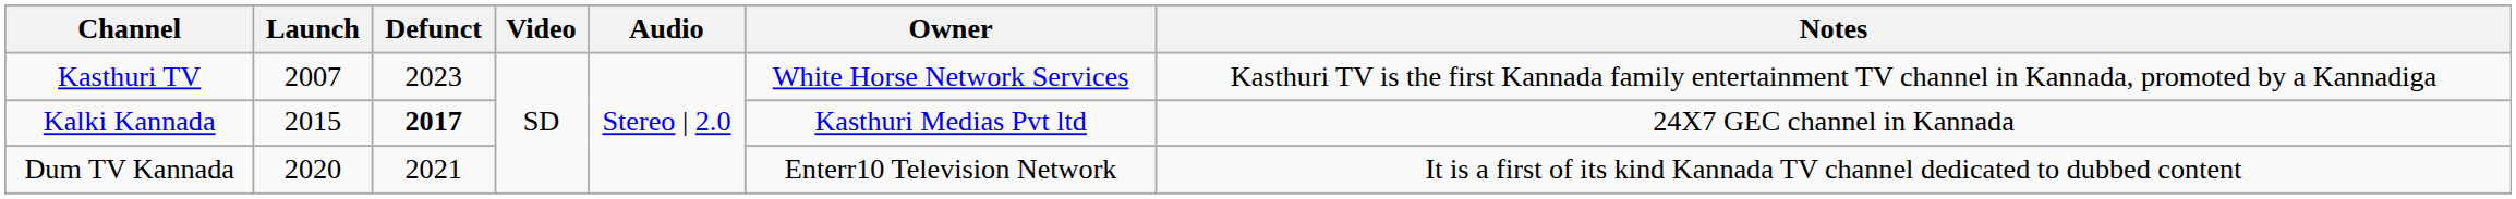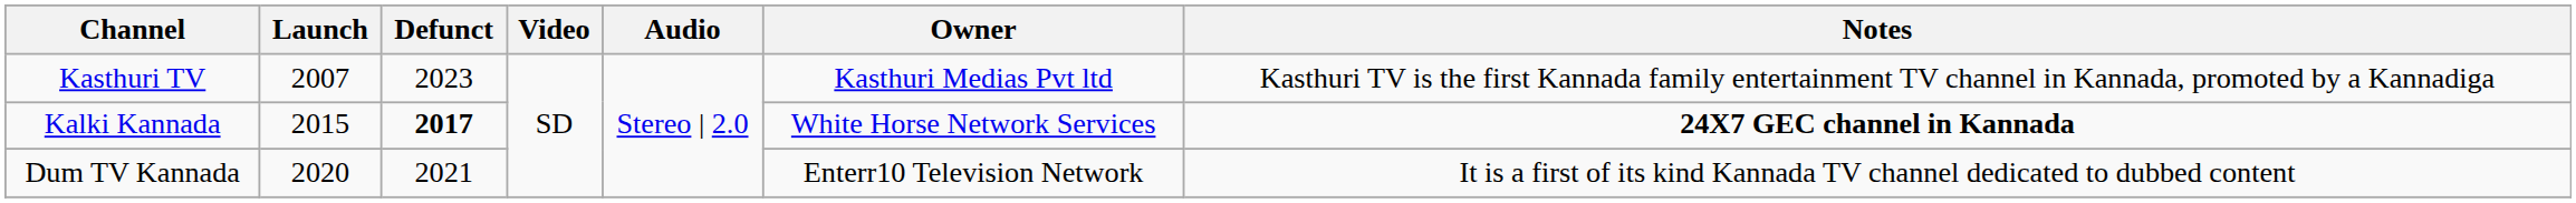Kasthuri TV | Owner: White Horse Network Services -> Kasthuri Medias Pvt ltd
Kalki Kannada | Owner: Kasthuri Medias Pvt ltd -> White Horse Network Services
Kalki Kannada | Notes: normal -> bold
